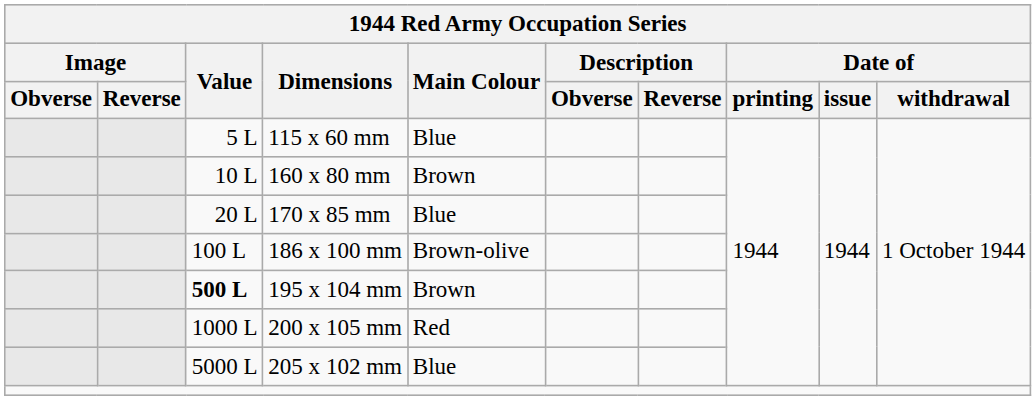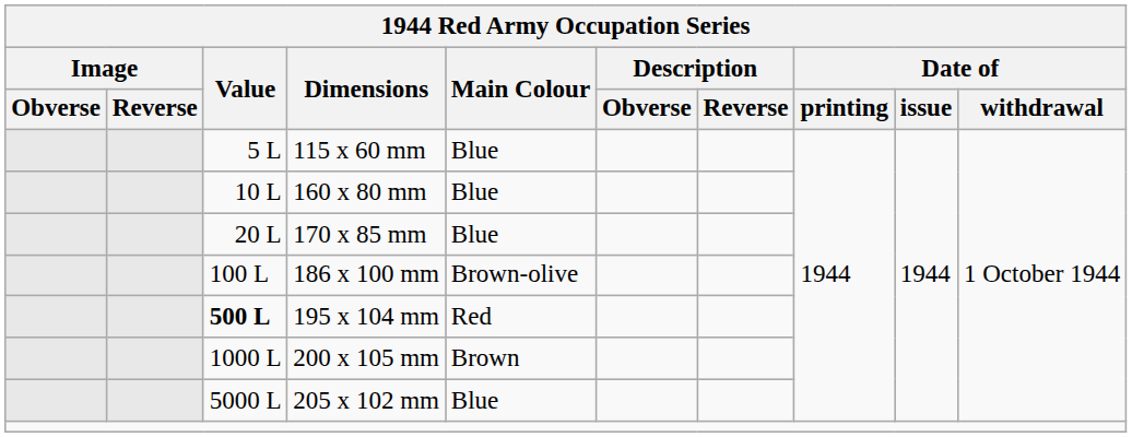160 x 80 mm | Main Colour: Brown -> Blue
195 x 104 mm | Main Colour: Brown -> Red
200 x 105 mm | Main Colour: Red -> Brown
